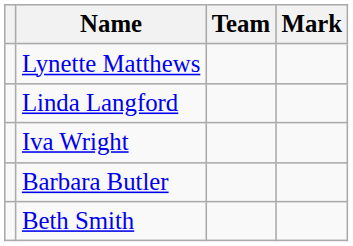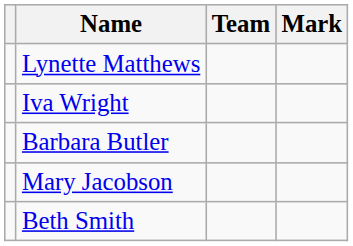- row: Linda Langford
+ row: Mary Jacobson
